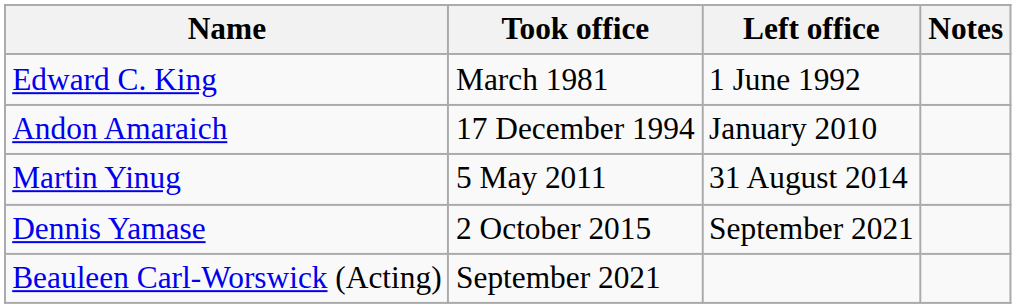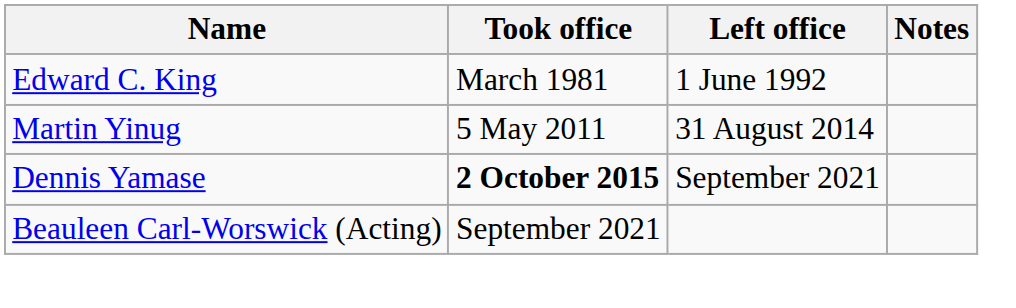- row: Andon Amaraich | 17 December 1994 | January 2010
Dennis Yamase | Took office: normal -> bold
